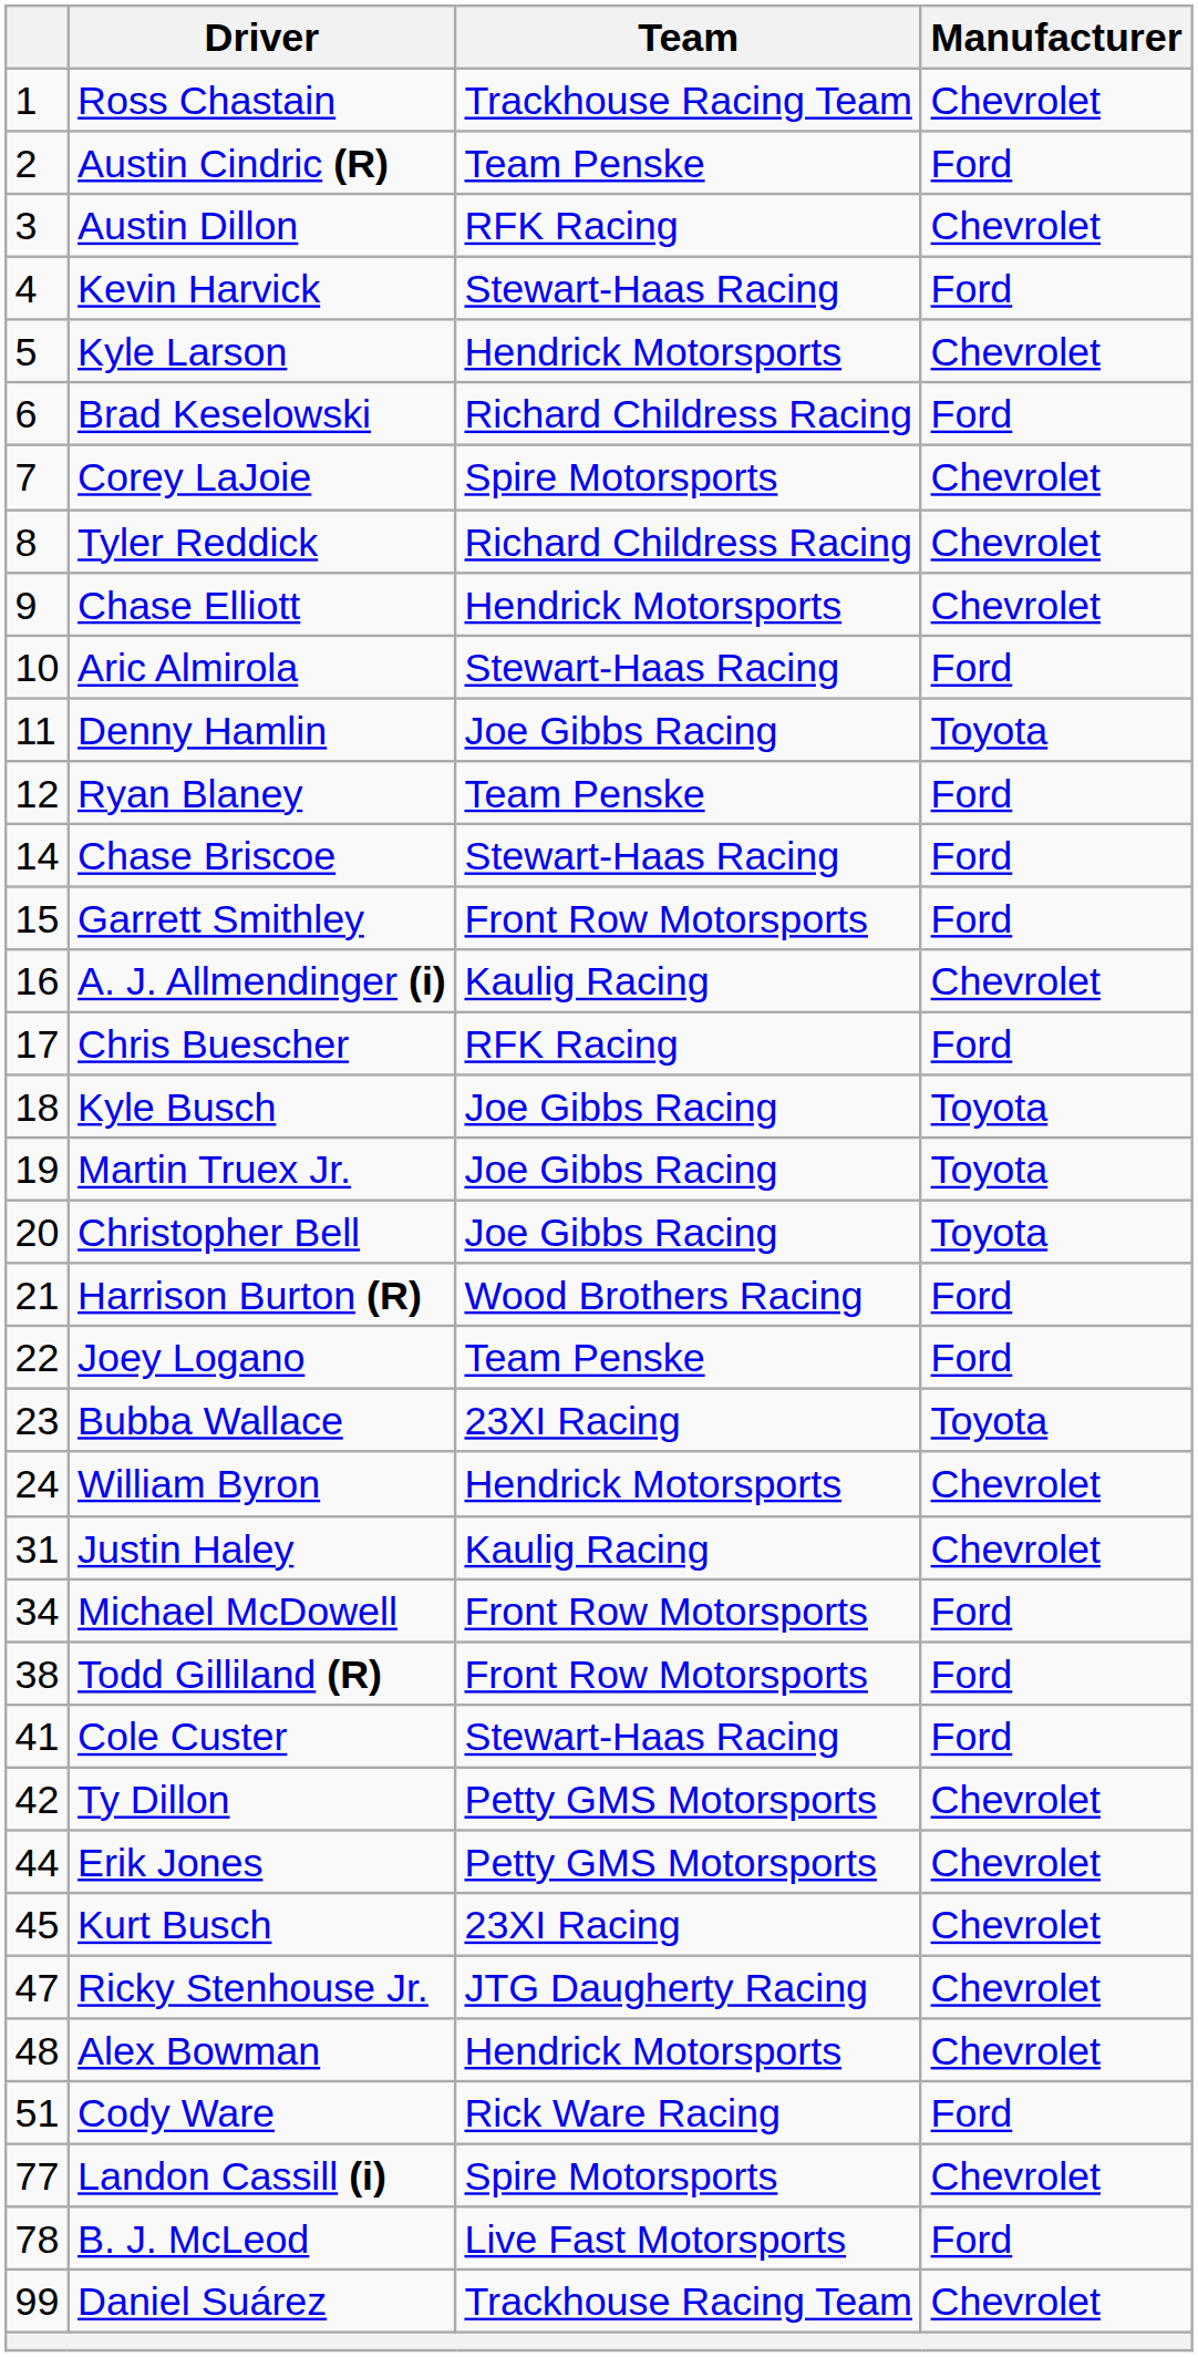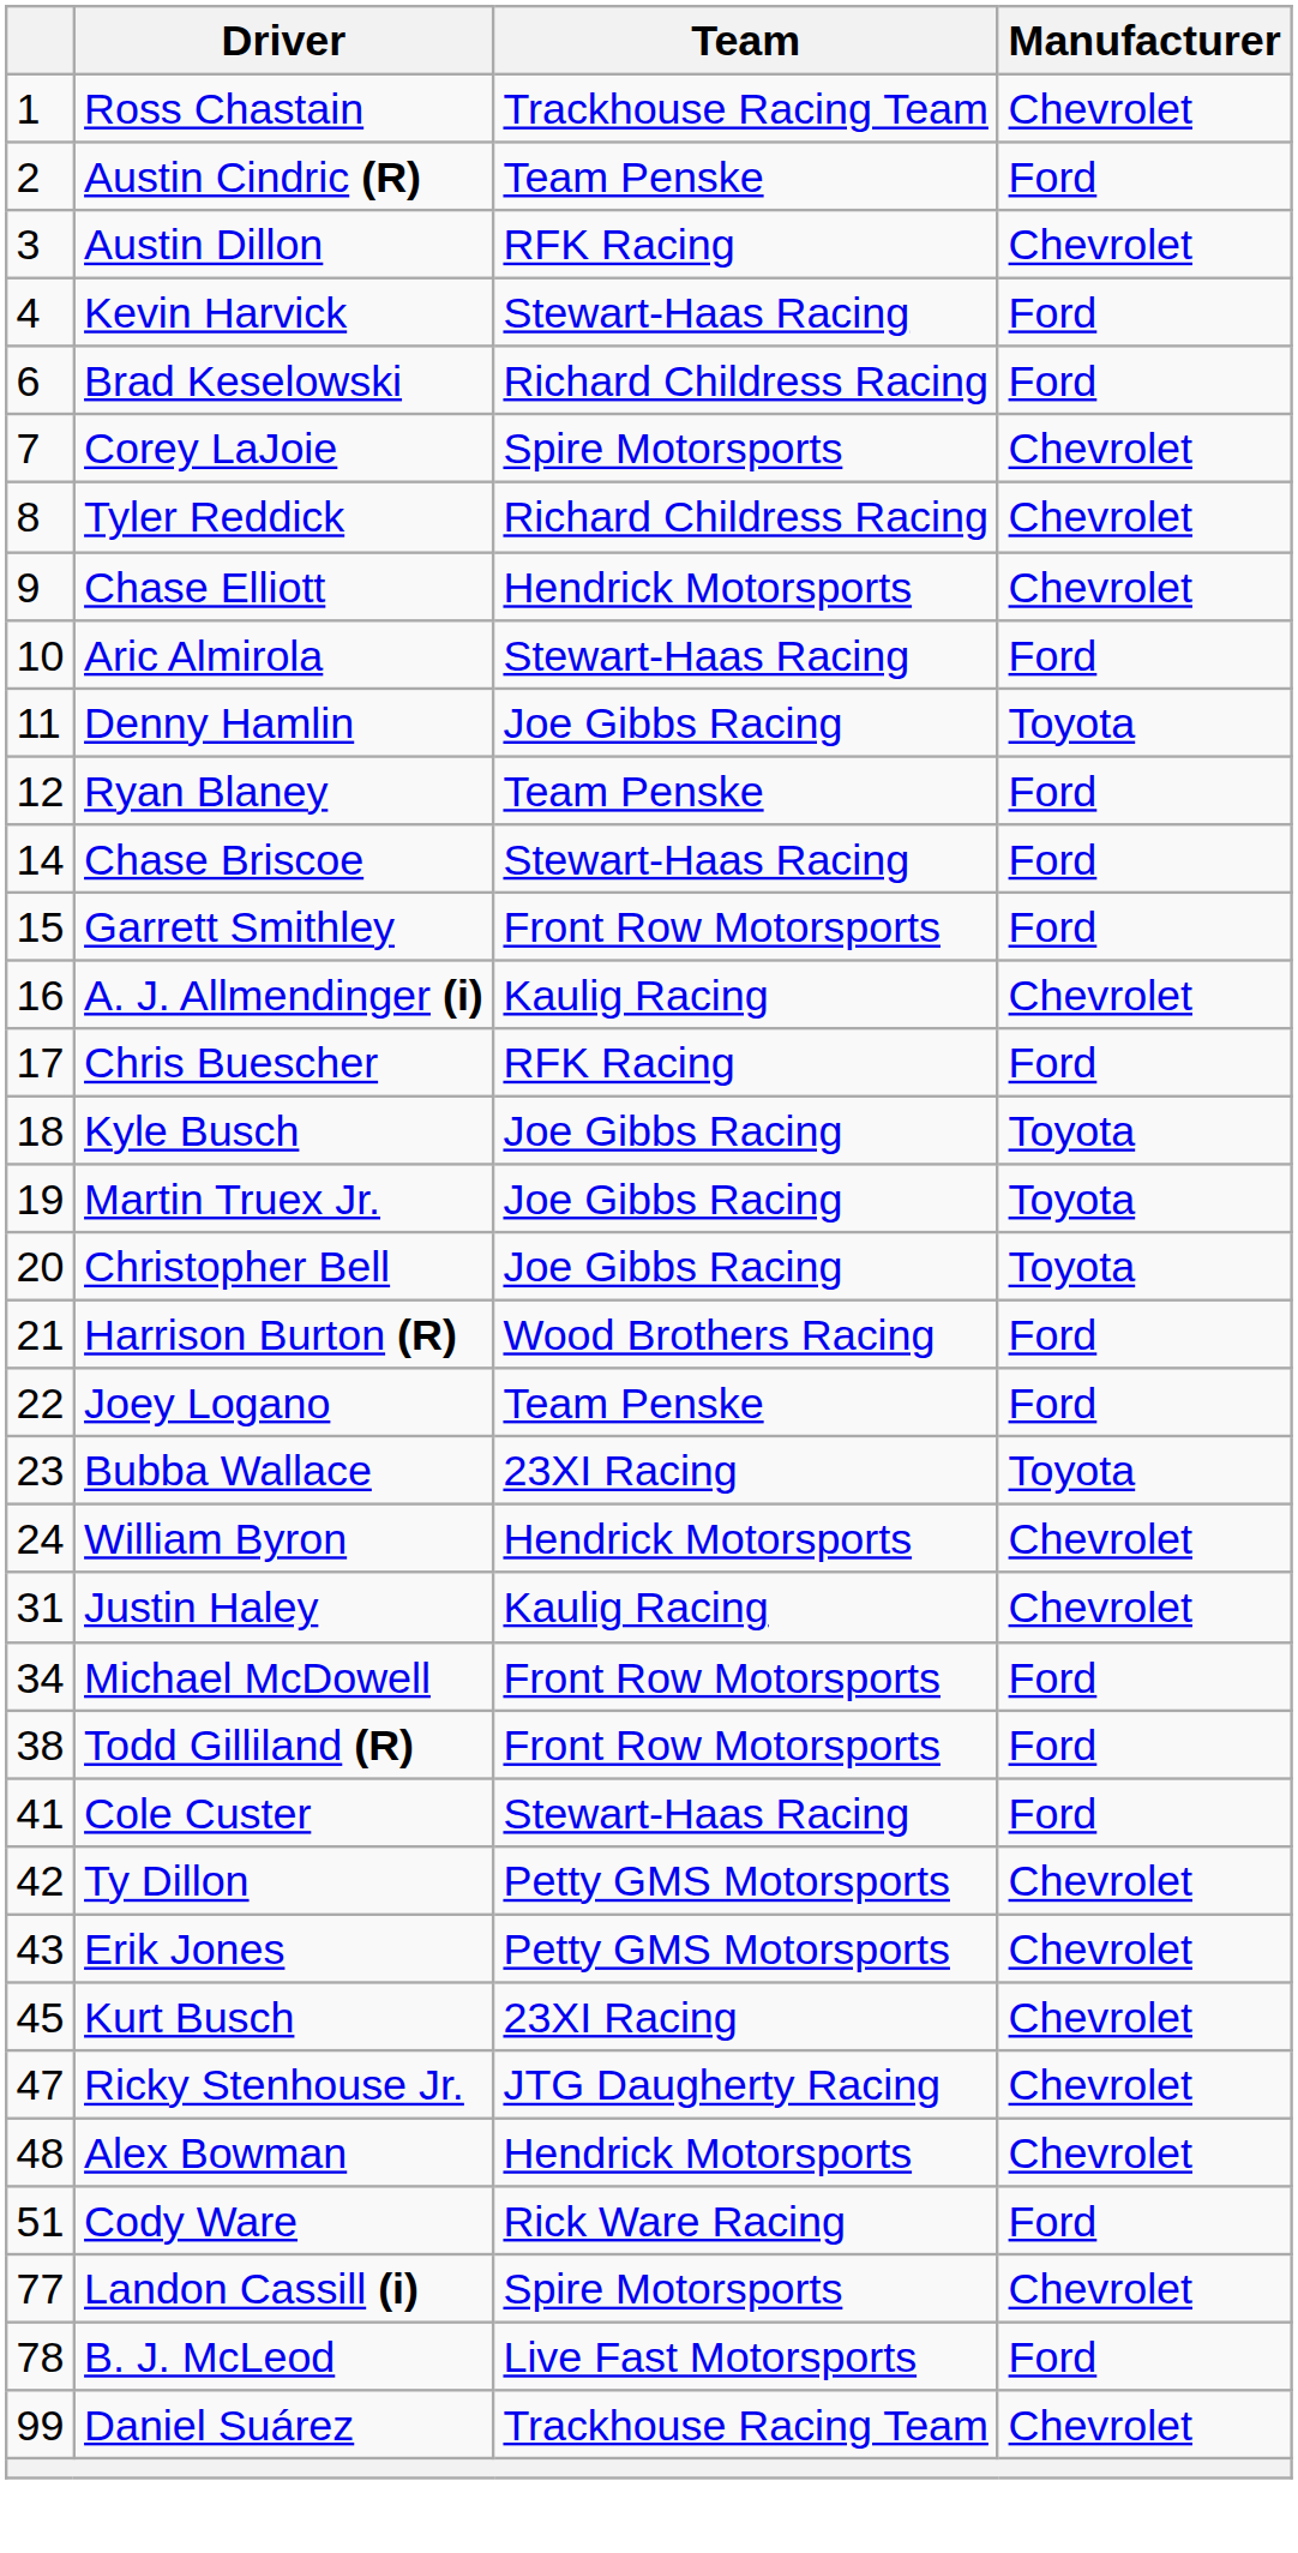- row: 5 | Kyle Larson | Hendrick Motorsports | Chevrolet
Erik Jones | column 1: 44 -> 43
